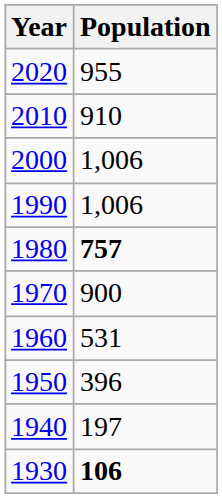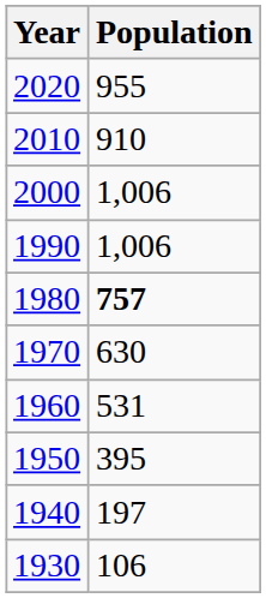1970 | Population: 900 -> 630
1950 | Population: 396 -> 395
1930 | Population: bold -> normal
